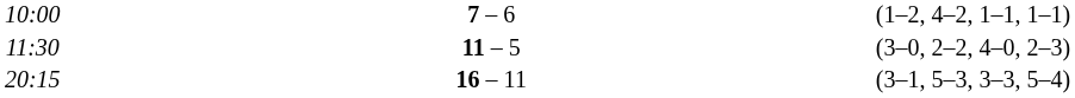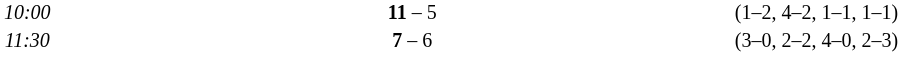10:00 | column 3: 7 – 6 -> 11 – 5
11:30 | column 3: 11 – 5 -> 7 – 6
- row: 20:15 | 16 – 11 | (3–1, 5–3, 3–3, 5–4)
